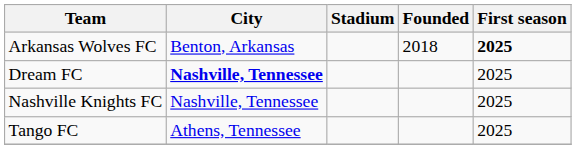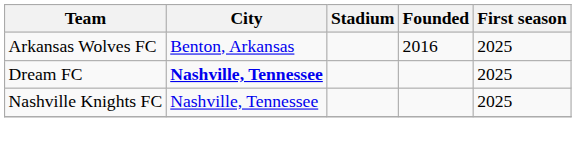Arkansas Wolves FC | Founded: 2018 -> 2016
Arkansas Wolves FC | First season: bold -> normal
- row: Tango FC | Athens, Tennessee | 2025
